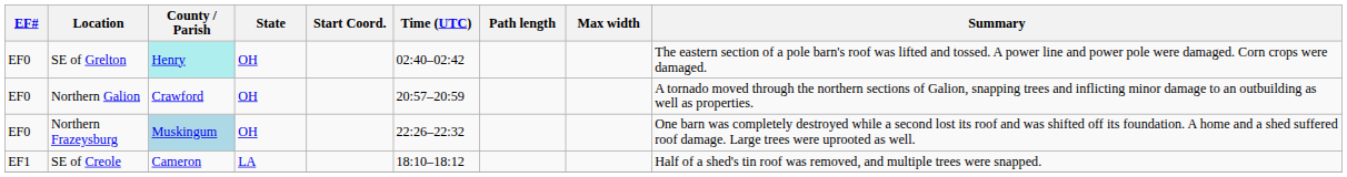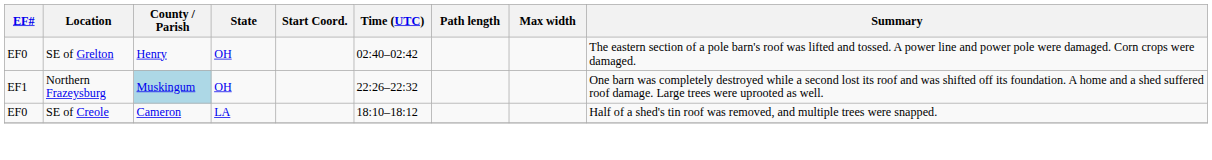SE of Grelton | County / Parish: paleturquoise background -> no background
- row: EF0 | Northern Galion | Crawford | OH | 20:57–20:59 | A tornado moved through the northern sections of Galion, snapping trees and inflicting minor damage to an outbuilding as well as properties.
Northern Frazeysburg | EF#: EF0 -> EF1
SE of Creole | EF#: EF1 -> EF0
